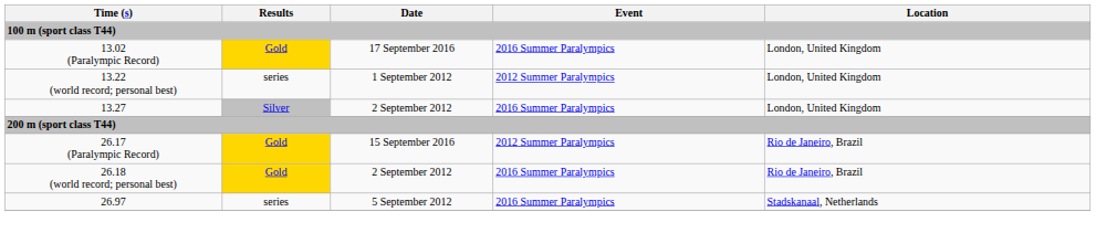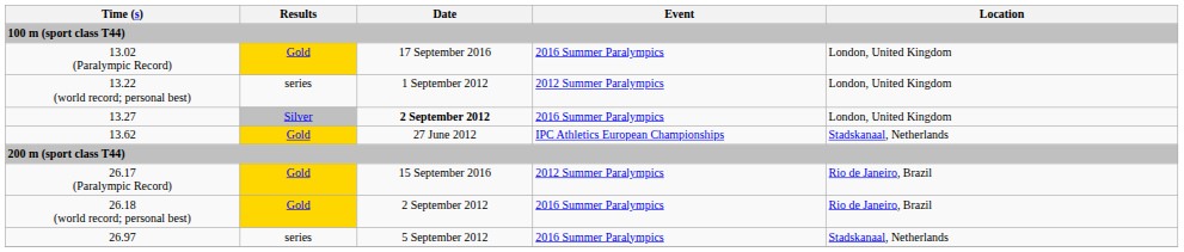13.27 | Date: normal -> bold
+ row: 13.62 | Gold | 27 June 2012 | IPC Athletics European Championships | Stadskanaal, Netherlands
